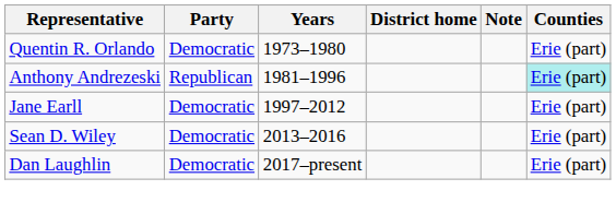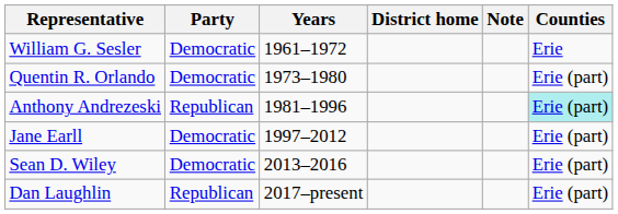+ row: William G. Sesler | Democratic | 1961–1972 | Erie
Dan Laughlin | Party: Democratic -> Republican
